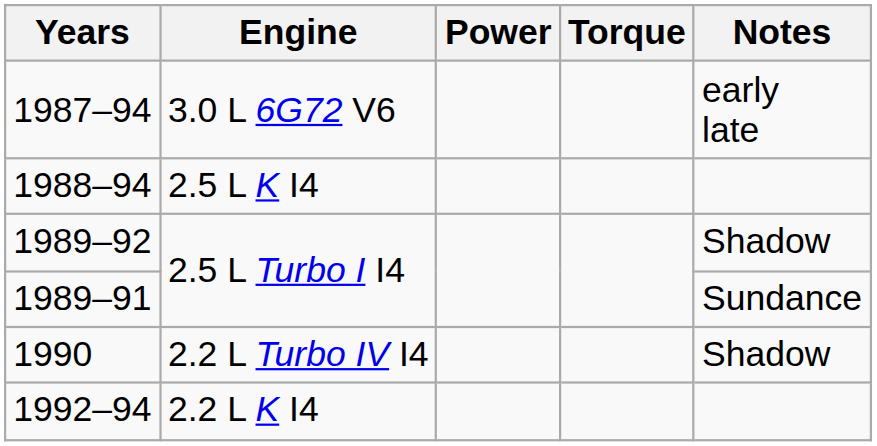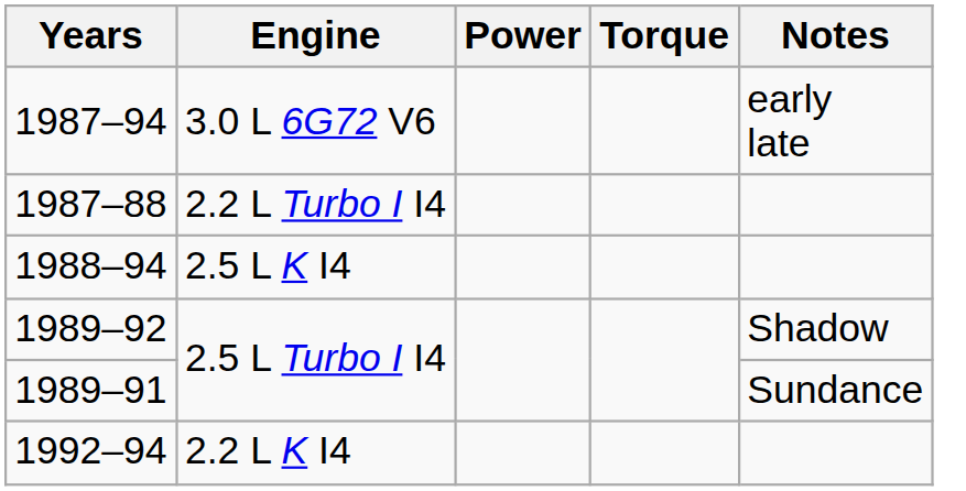+ row: 1987–88 | 2.2 L Turbo I I4
- row: 1990 | 2.2 L Turbo IV I4 | Shadow
